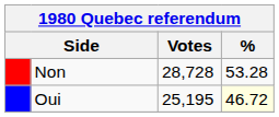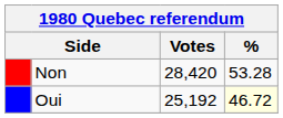Non | Votes: 28,728 -> 28,420
Oui | Votes: 25,195 -> 25,192
